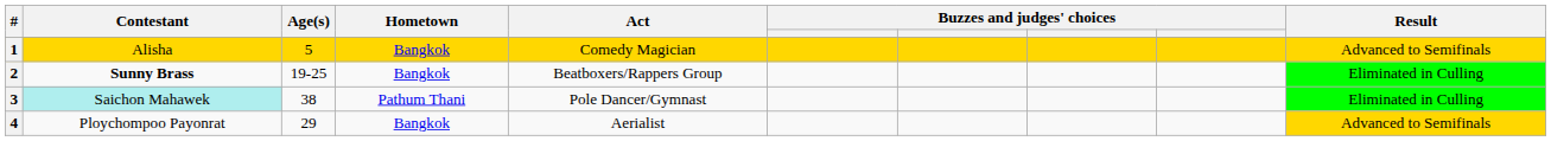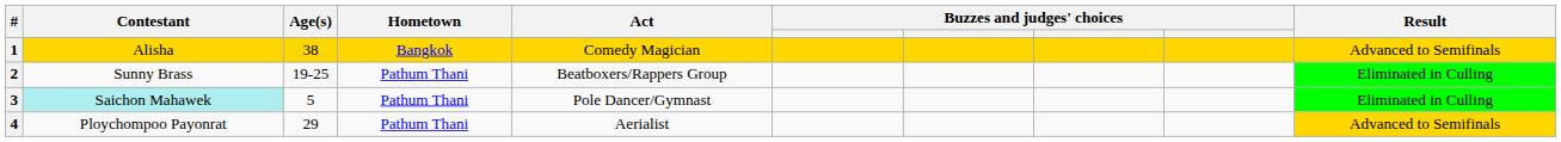1 | Age(s): 5 -> 38
2 | Contestant: bold -> normal
2 | Hometown: Bangkok -> Pathum Thani
3 | Age(s): 38 -> 5
4 | Hometown: Bangkok -> Pathum Thani
